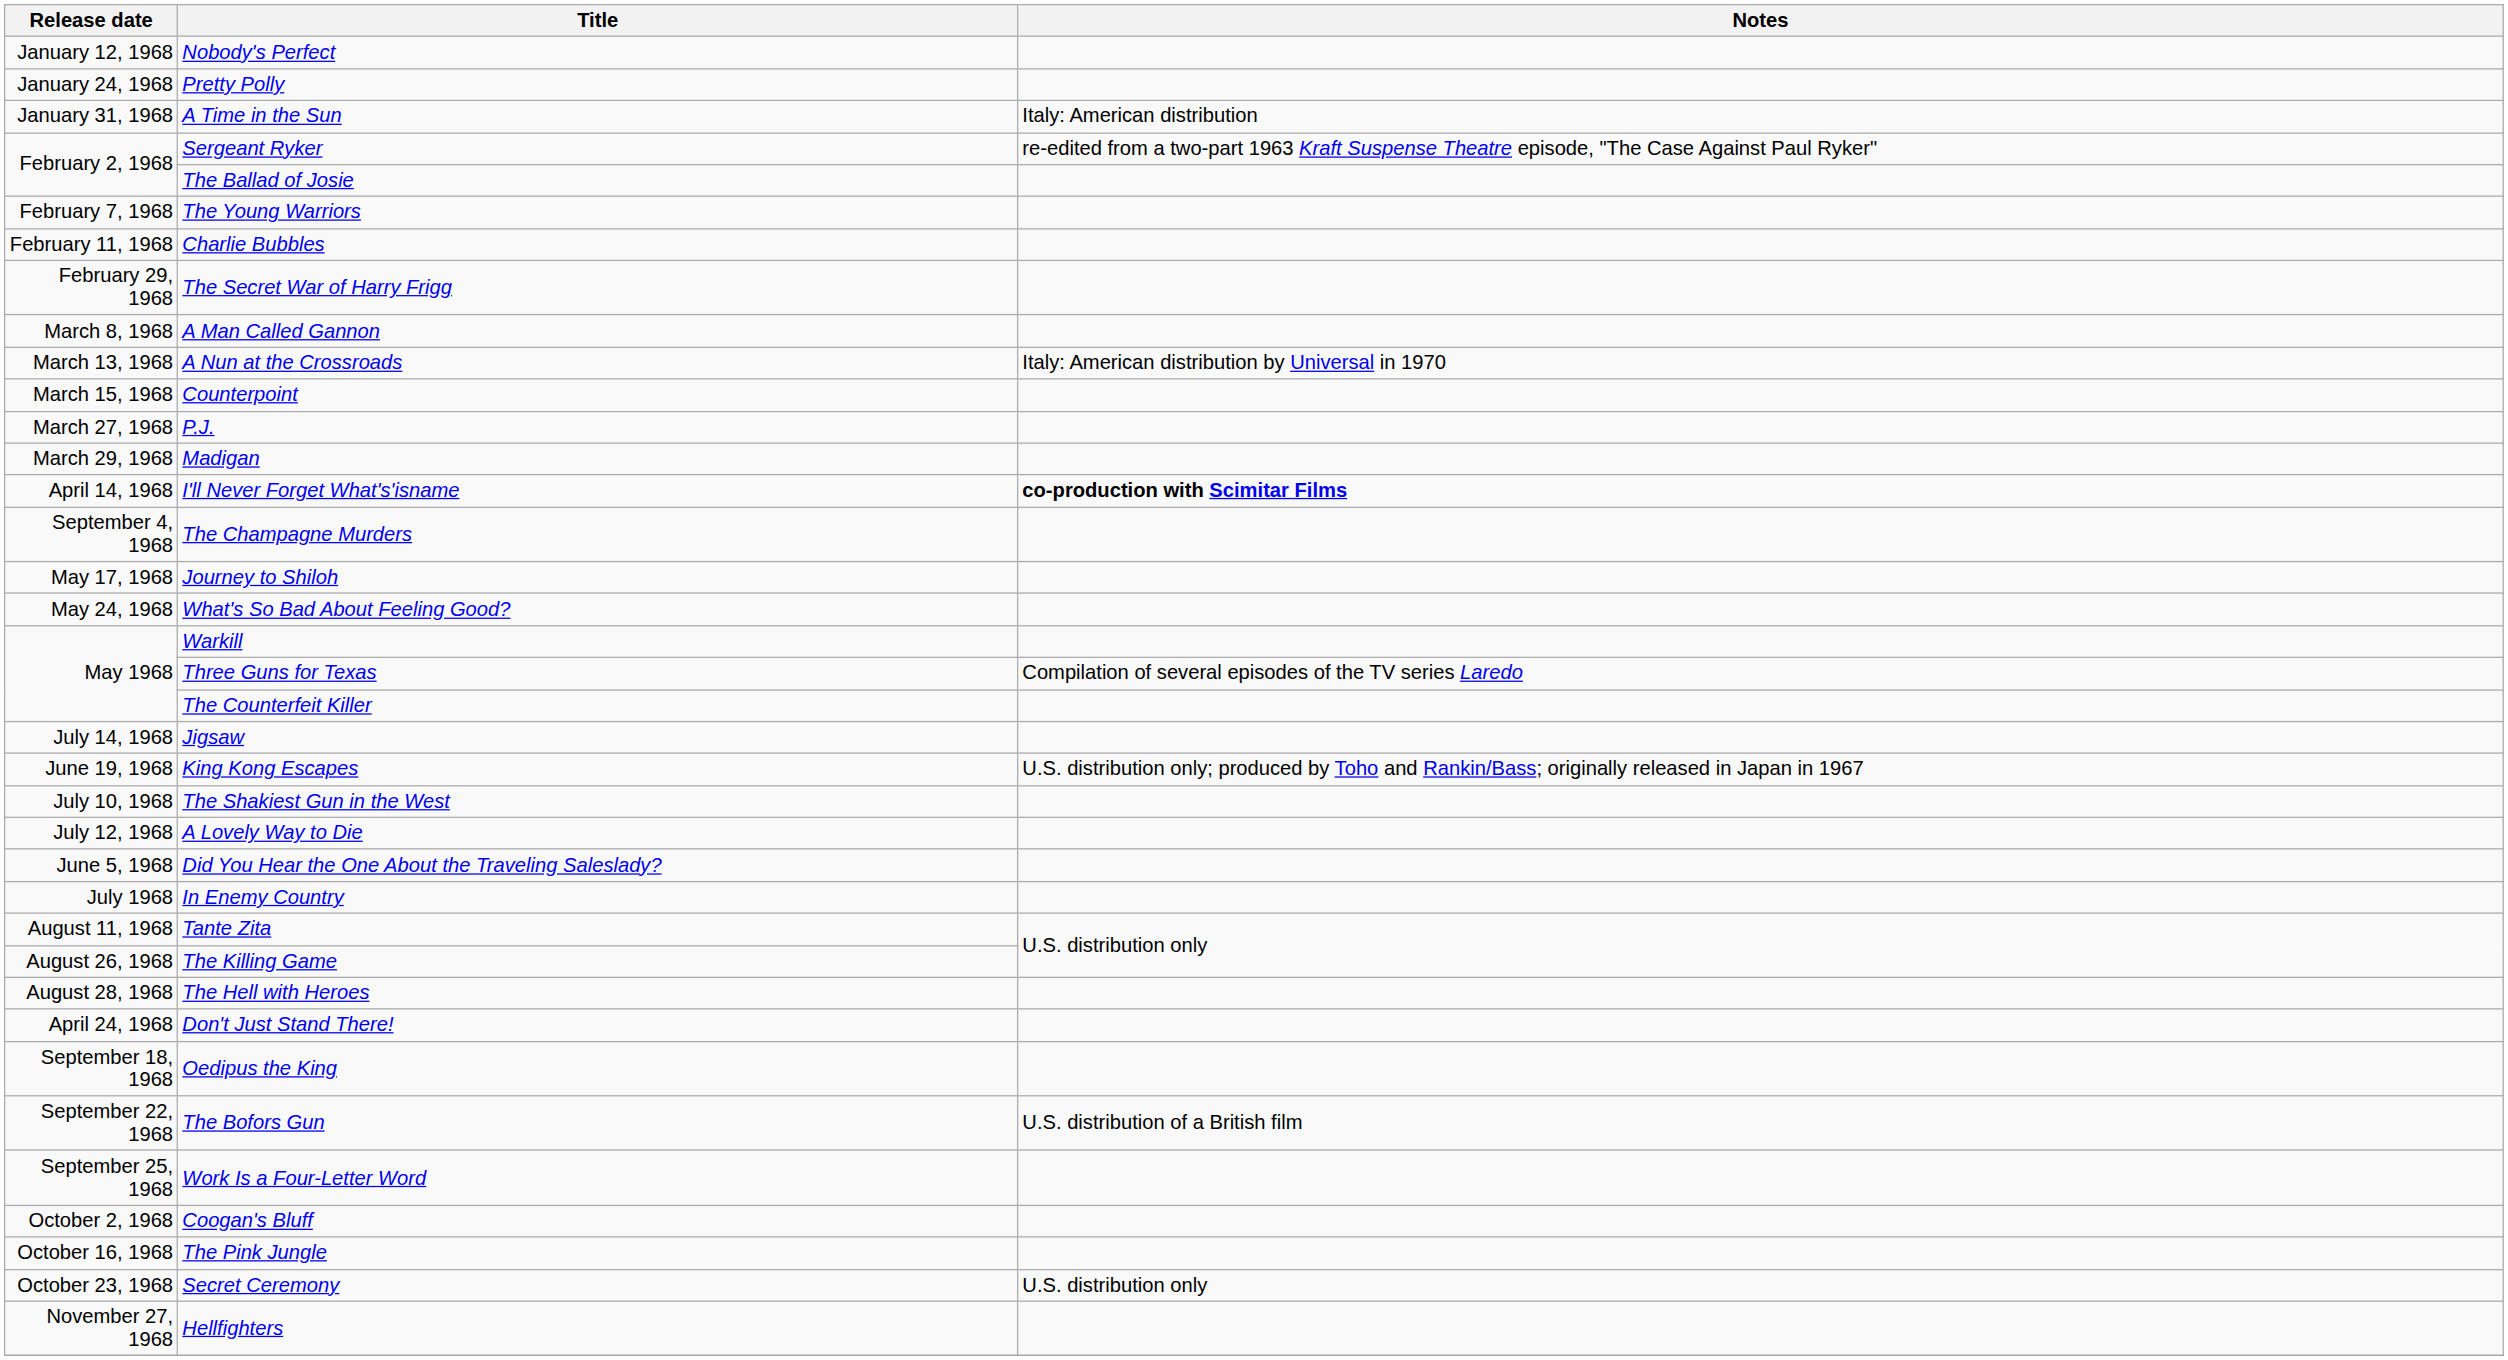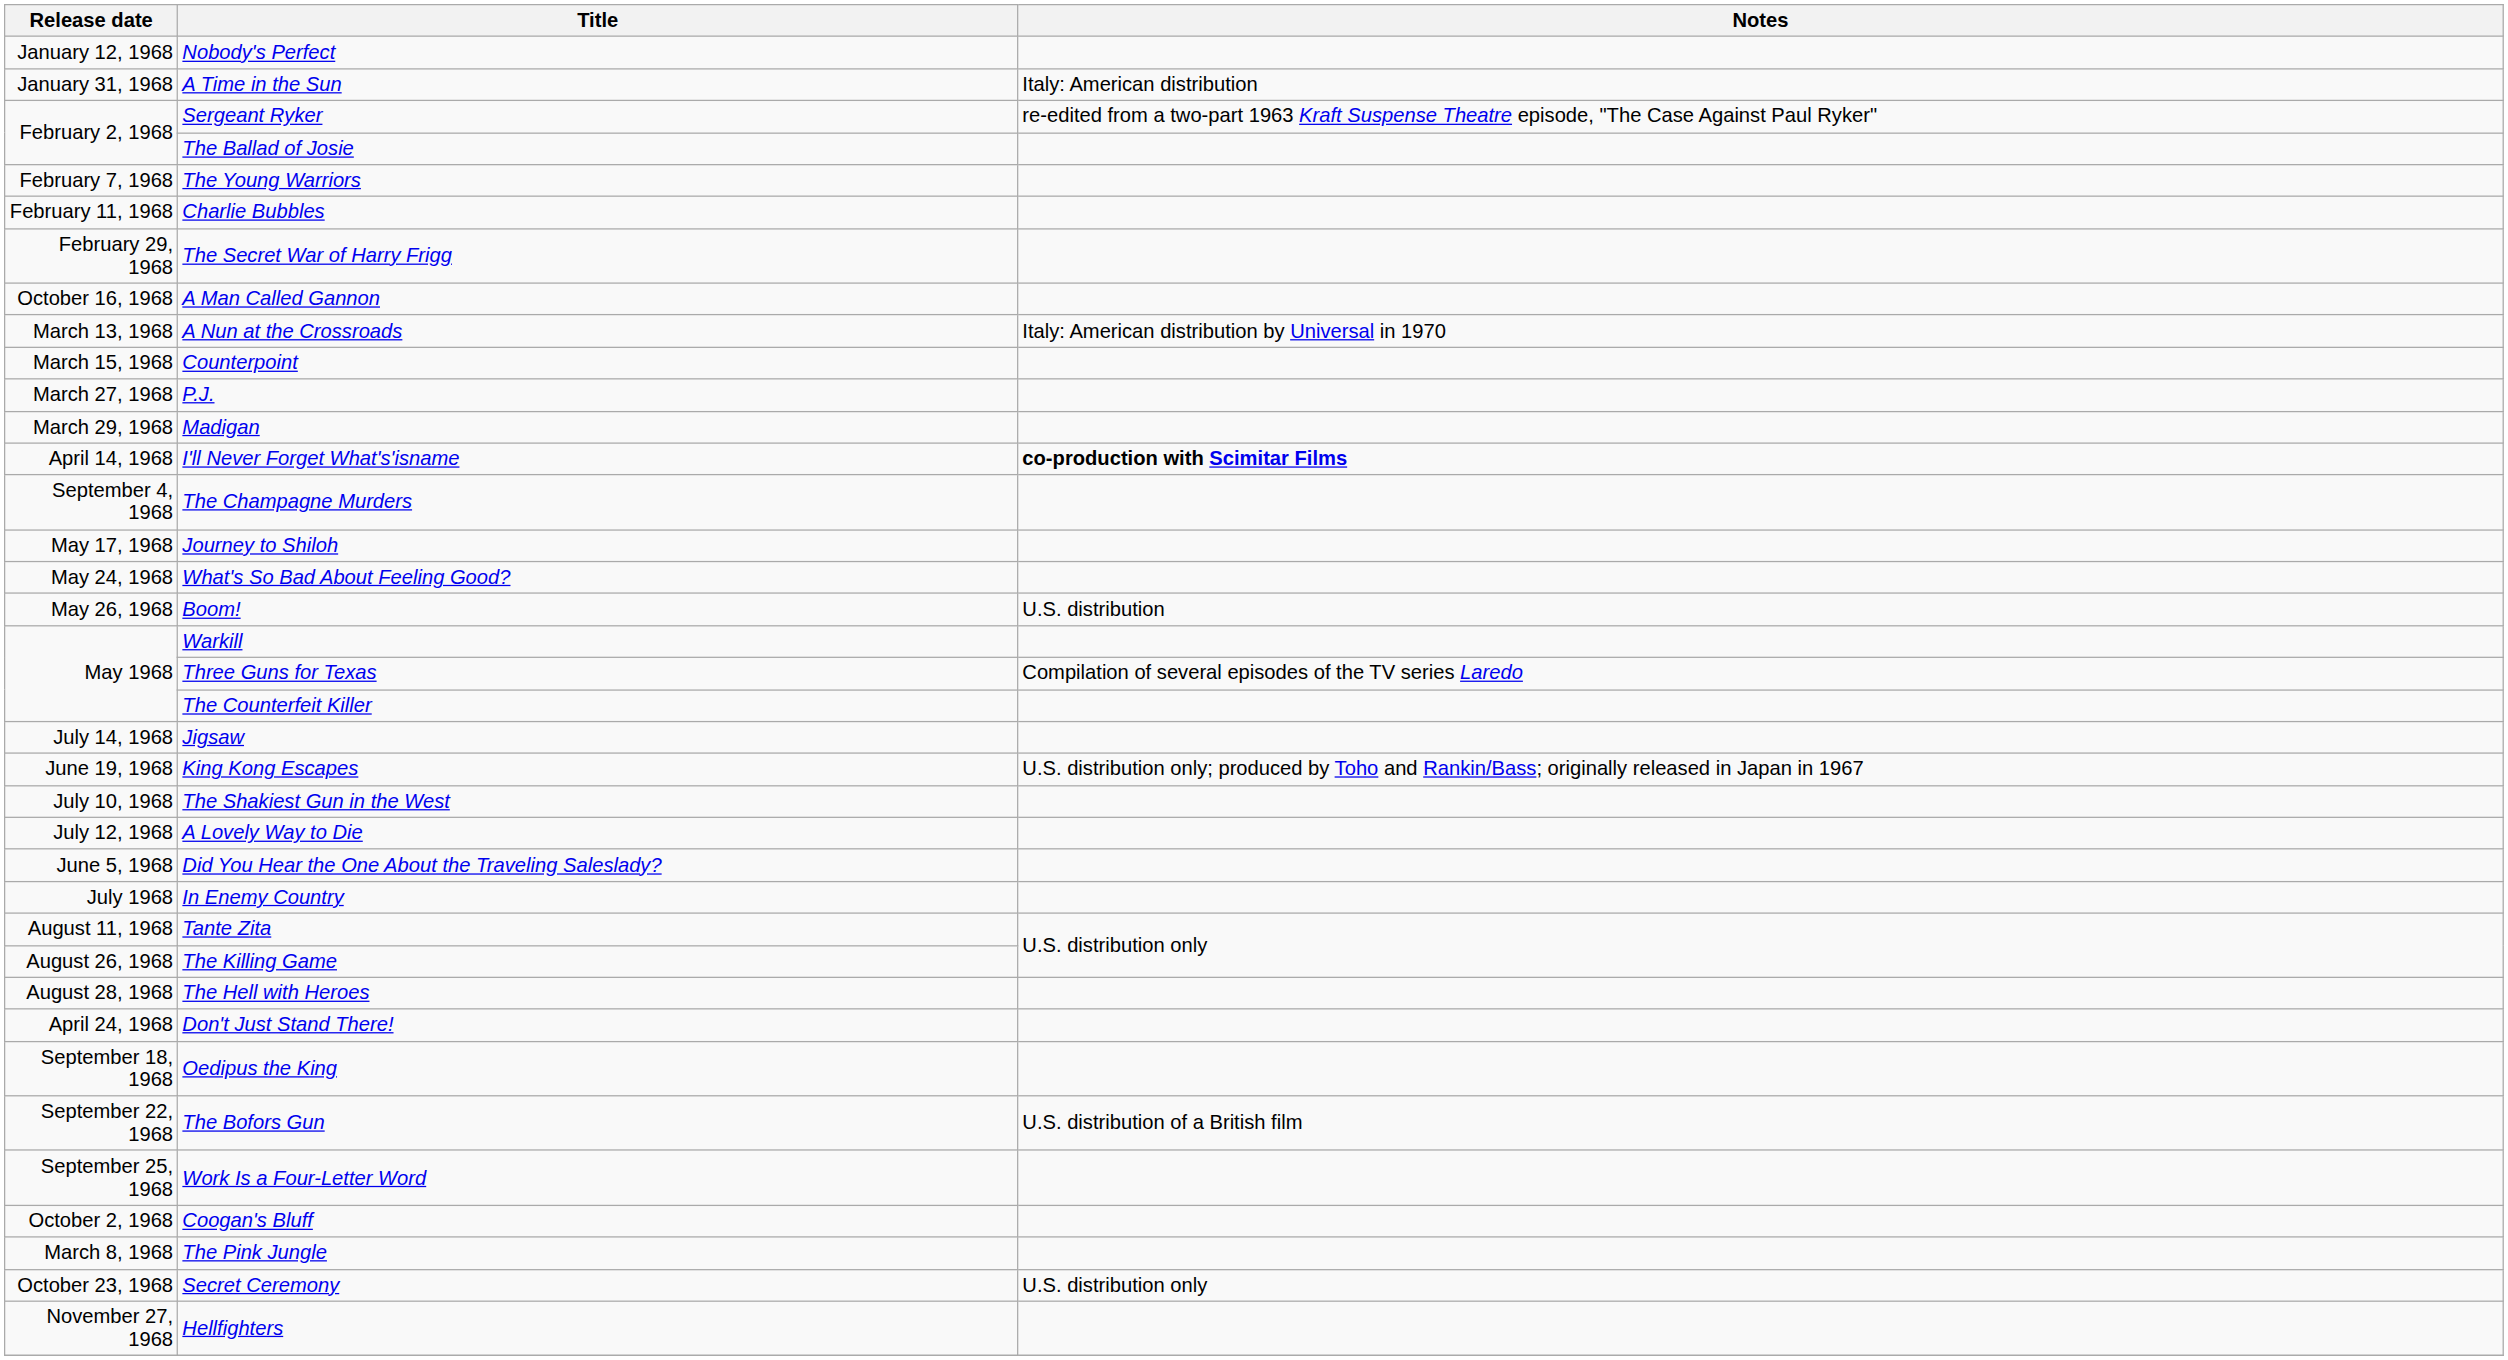- row: January 24, 1968 | Pretty Polly
A Man Called Gannon | Release date: March 8, 1968 -> October 16, 1968
+ row: May 26, 1968 | Boom! | U.S. distribution
The Pink Jungle | Release date: October 16, 1968 -> March 8, 1968
